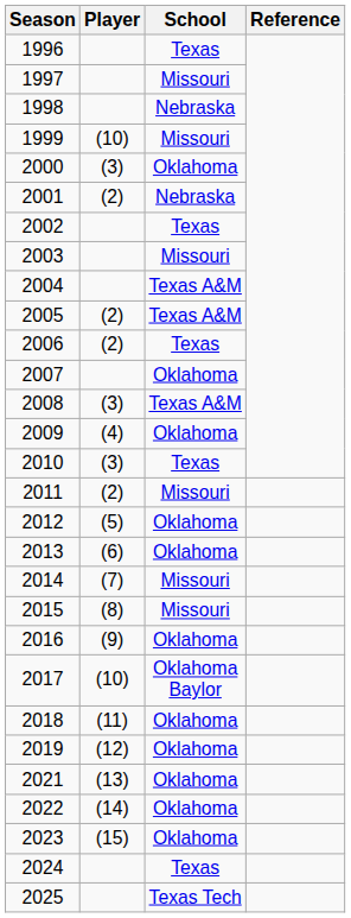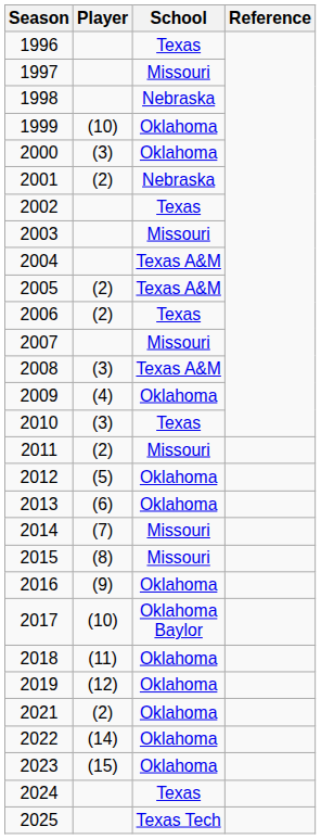1999 | School: Missouri -> Oklahoma
2007 | School: Oklahoma -> Missouri
2021 | Player: (13) -> (2)
